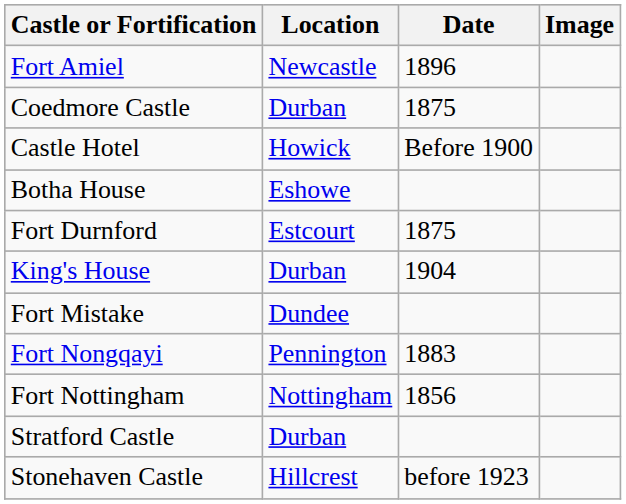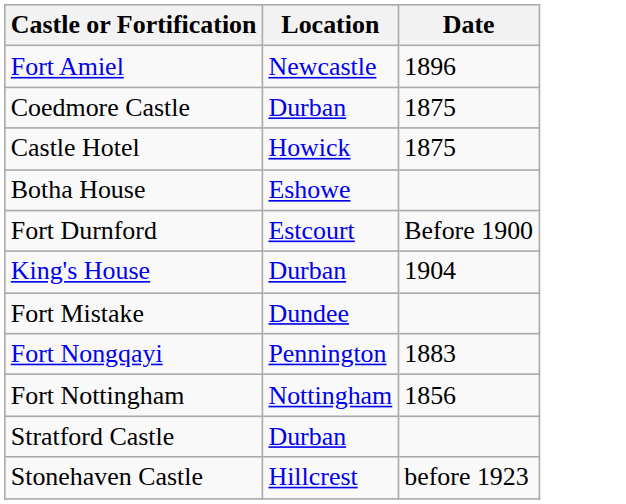- column: Image
Castle Hotel | Date: Before 1900 -> 1875
Fort Durnford | Date: 1875 -> Before 1900
